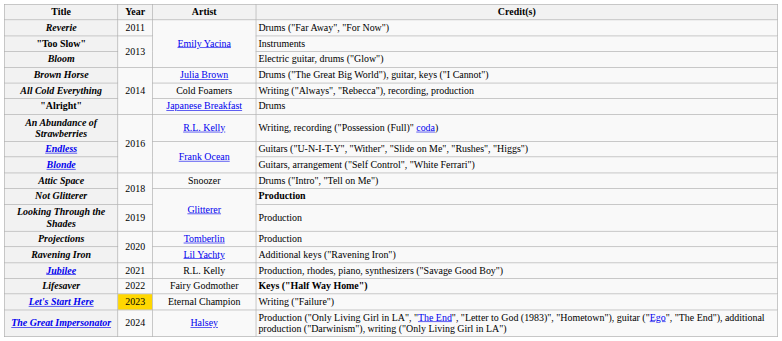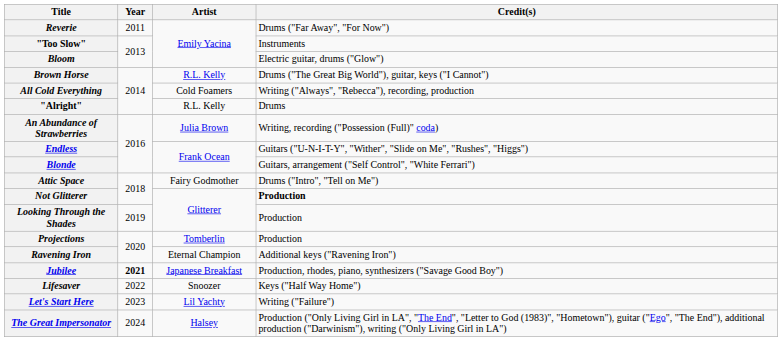Brown Horse | Artist: Julia Brown -> R.L. Kelly
"Alright" | Artist: Japanese Breakfast -> R.L. Kelly
An Abundance of Strawberries | Artist: R.L. Kelly -> Julia Brown
Attic Space | Artist: Snoozer -> Fairy Godmother
Ravening Iron | Artist: Lil Yachty -> Eternal Champion
Jubilee | Year: normal -> bold
Jubilee | Artist: R.L. Kelly -> Japanese Breakfast
Lifesaver | Artist: Fairy Godmother -> Snoozer
Lifesaver | Credit(s): bold -> normal
Let's Start Here | Year: gold background -> no background
Let's Start Here | Artist: Eternal Champion -> Lil Yachty
